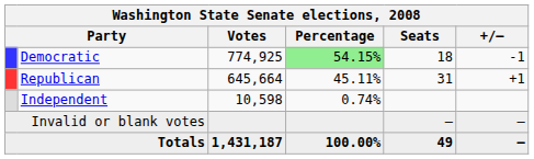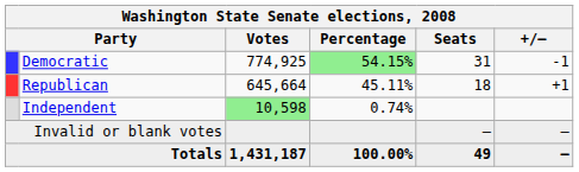Democratic | Seats: 18 -> 31
Republican | Seats: 31 -> 18
Independent | Votes: no background -> lightgreen background
